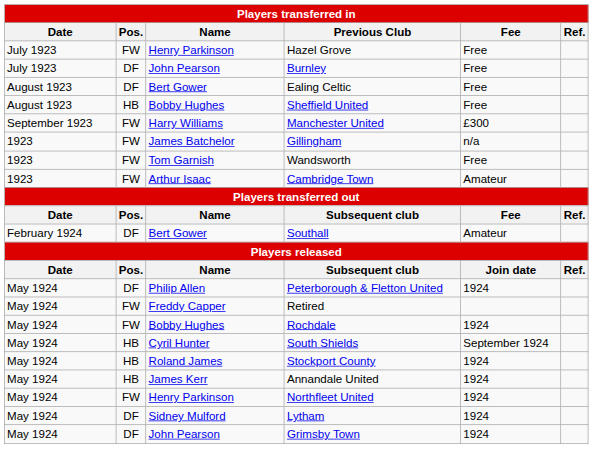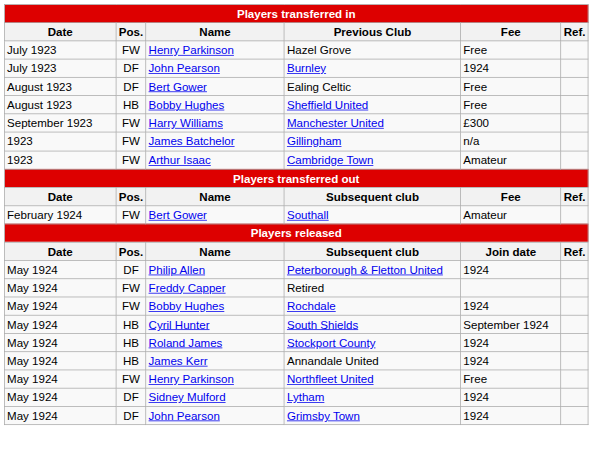Burnley | Fee: Free -> 1924
- row: 1923 | FW | Tom Garnish | Wandsworth | Free
Southall | Pos.: DF -> FW
Northfleet United | Fee: 1924 -> Free
